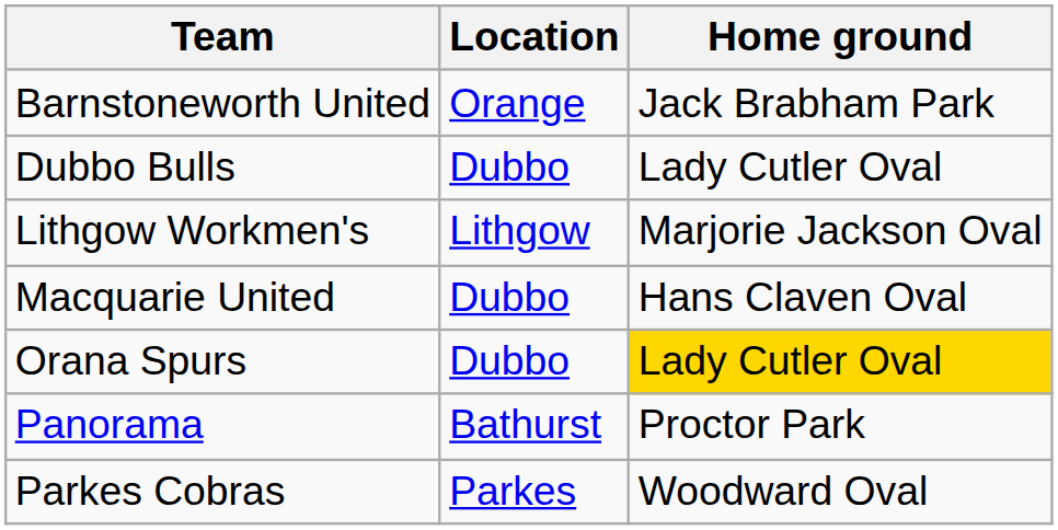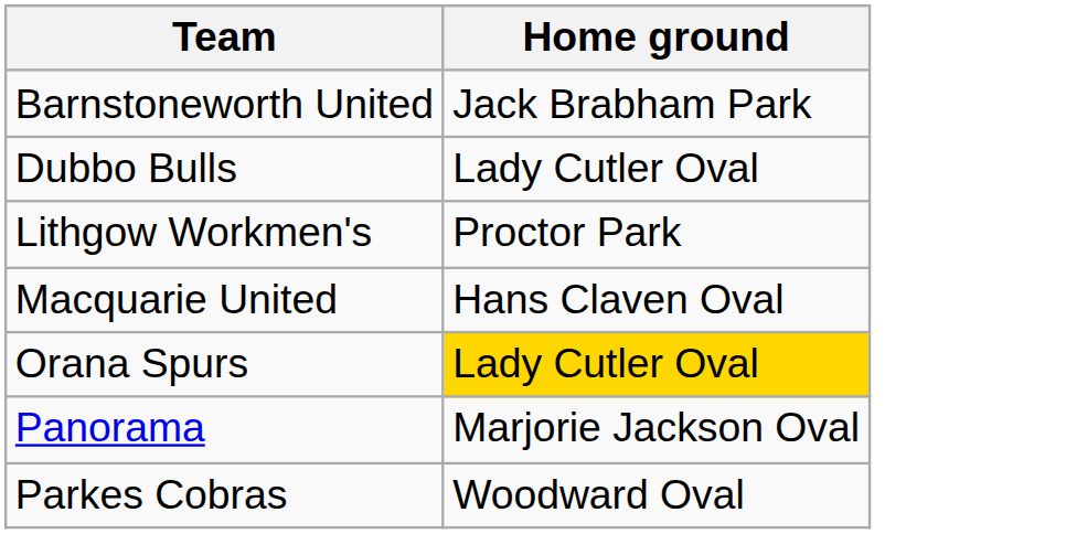- column: Location | Orange | Dubbo | Lithgow | Dubbo | Dubbo | Bathurst | Parkes
Lithgow Workmen's | Home ground: Marjorie Jackson Oval -> Proctor Park
Panorama | Home ground: Proctor Park -> Marjorie Jackson Oval
